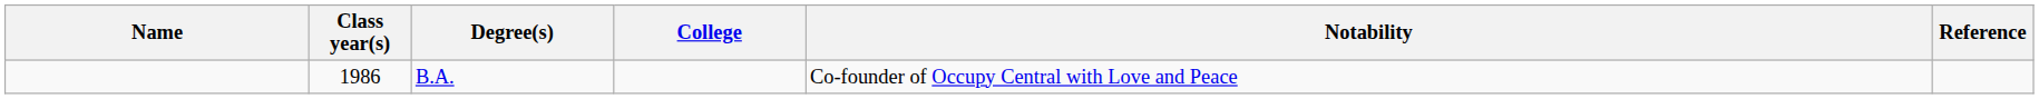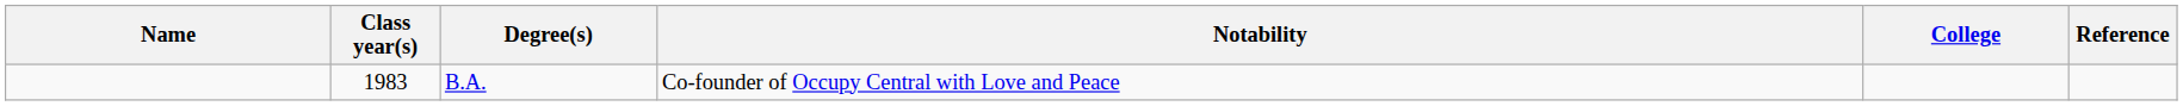columns swapped: College <-> Notability
B.A. | Class year(s): 1986 -> 1983
